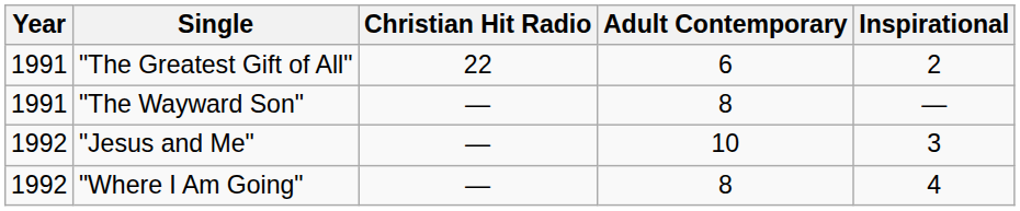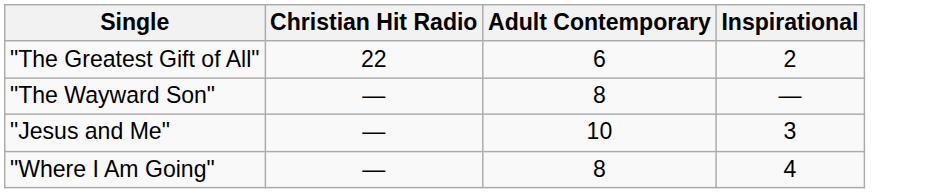- column: Year | 1991 | 1991 | 1992 | 1992
